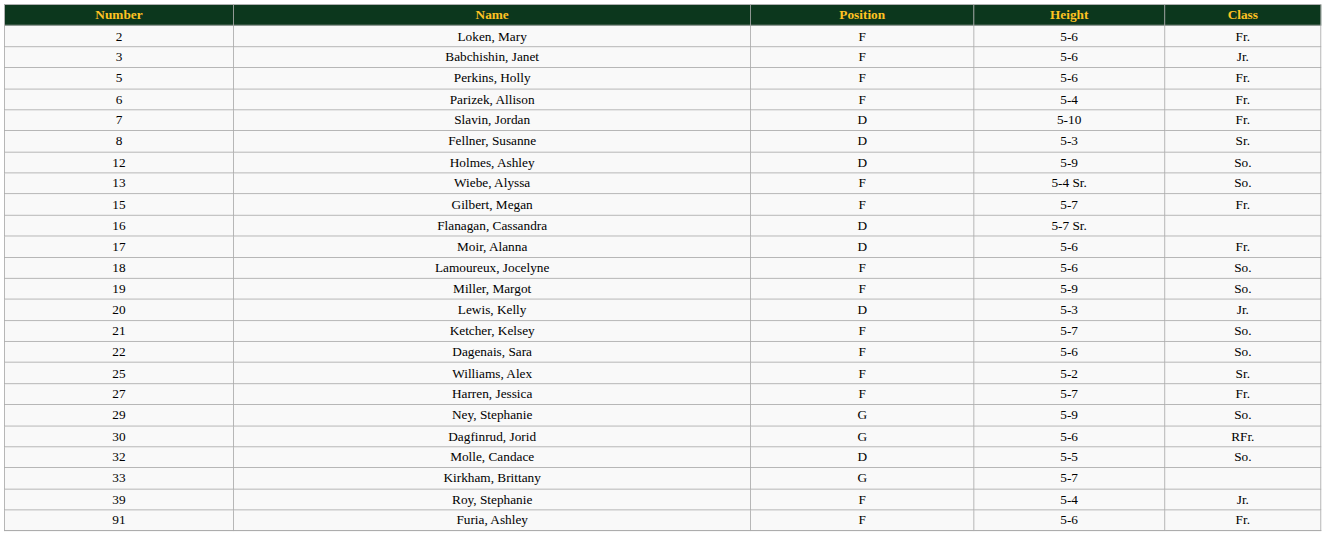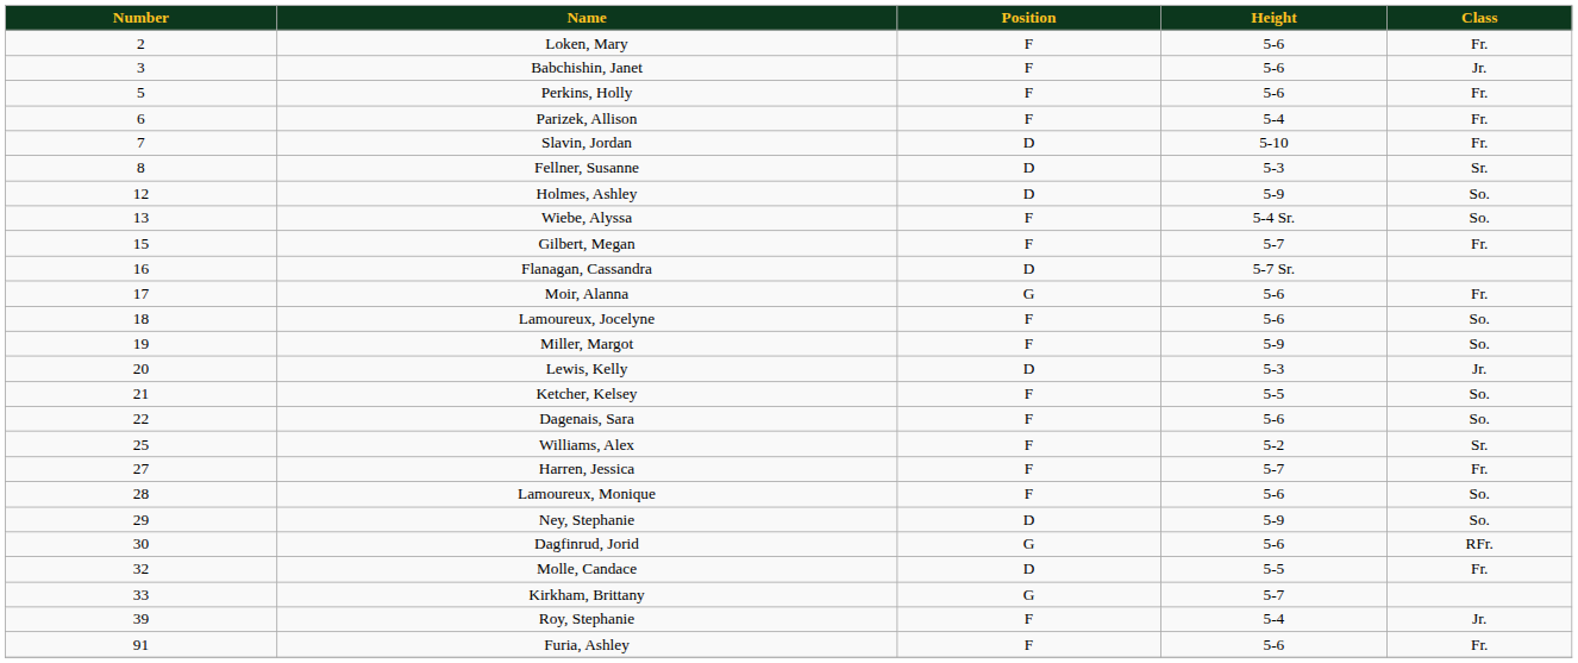Moir, Alanna | Position: D -> G
Ketcher, Kelsey | Height: 5-7 -> 5-5
+ row: 28 | Lamoureux, Monique | F | 5-6 | So.
Ney, Stephanie | Position: G -> D
Molle, Candace | Class: So. -> Fr.
